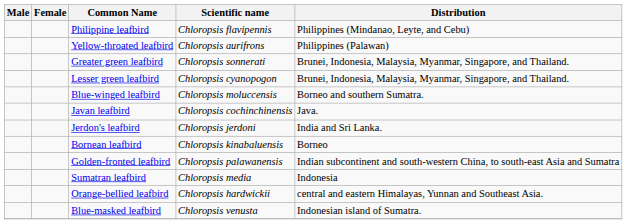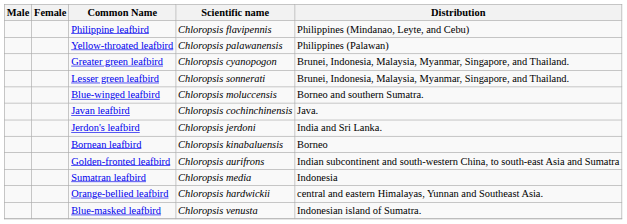Yellow-throated leafbird | Scientific name: Chloropsis aurifrons -> Chloropsis palawanensis
Greater green leafbird | Scientific name: Chloropsis sonnerati -> Chloropsis cyanopogon
Lesser green leafbird | Scientific name: Chloropsis cyanopogon -> Chloropsis sonnerati
Golden-fronted leafbird | Scientific name: Chloropsis palawanensis -> Chloropsis aurifrons
